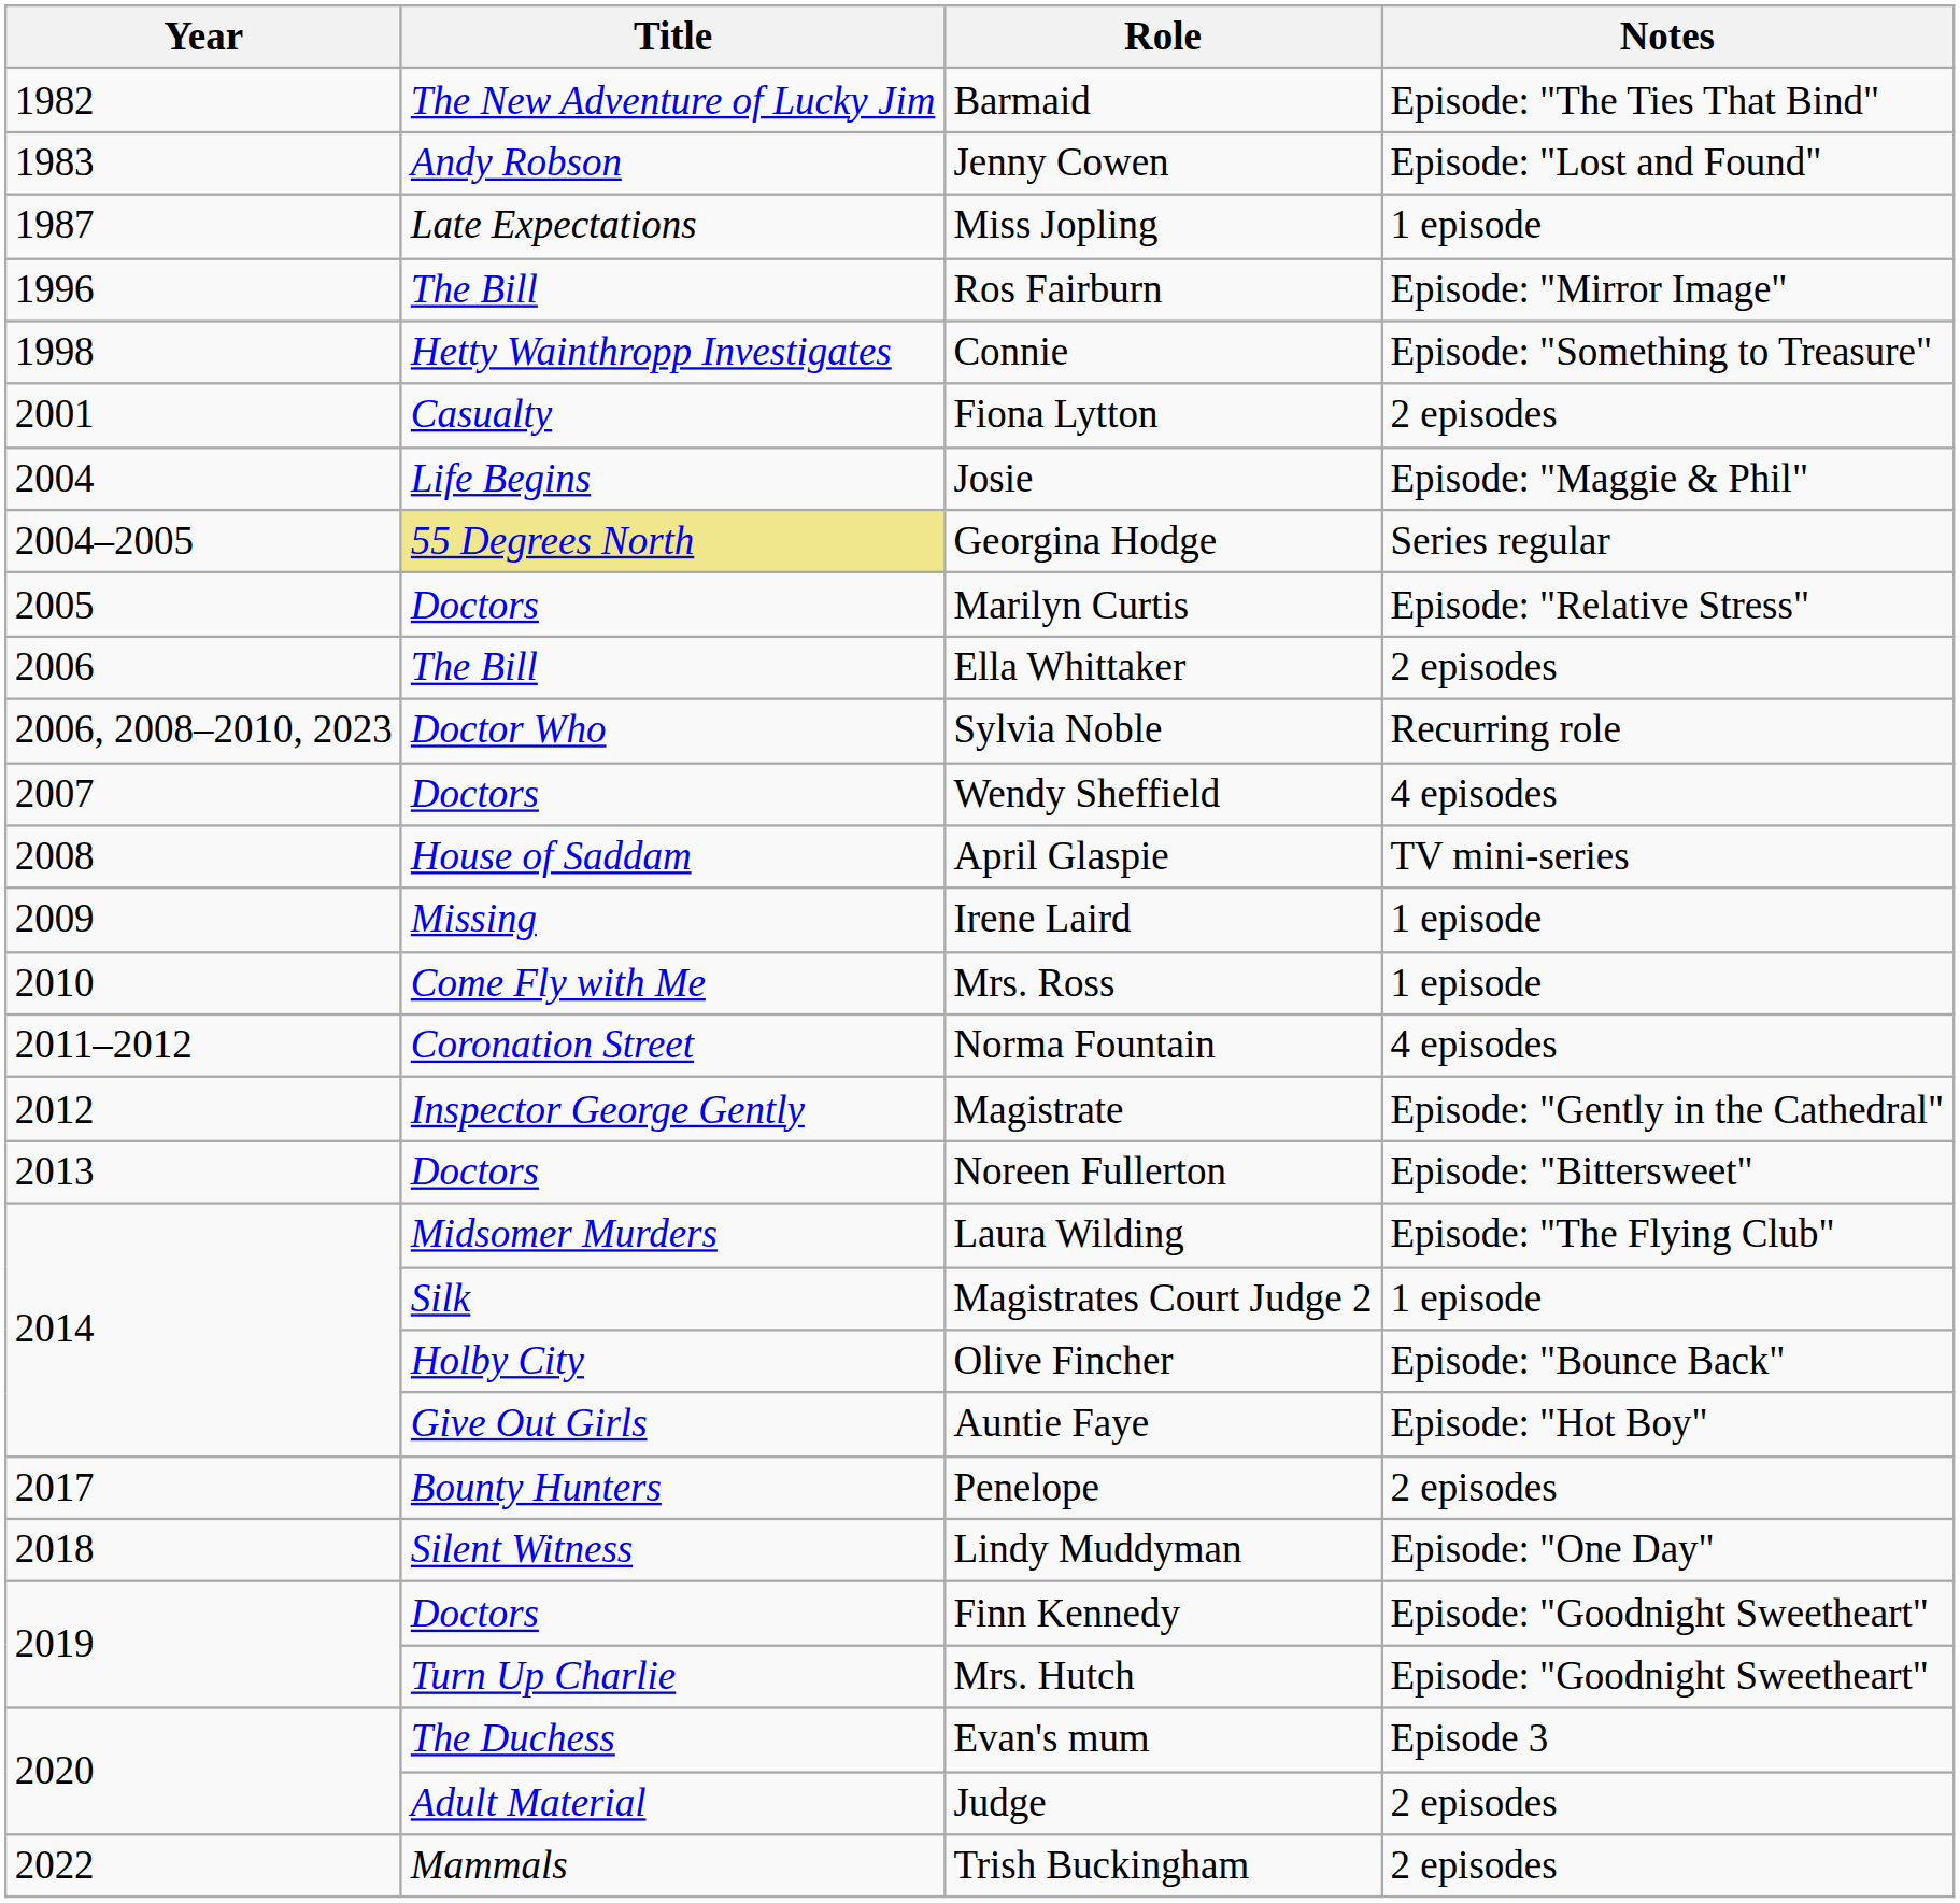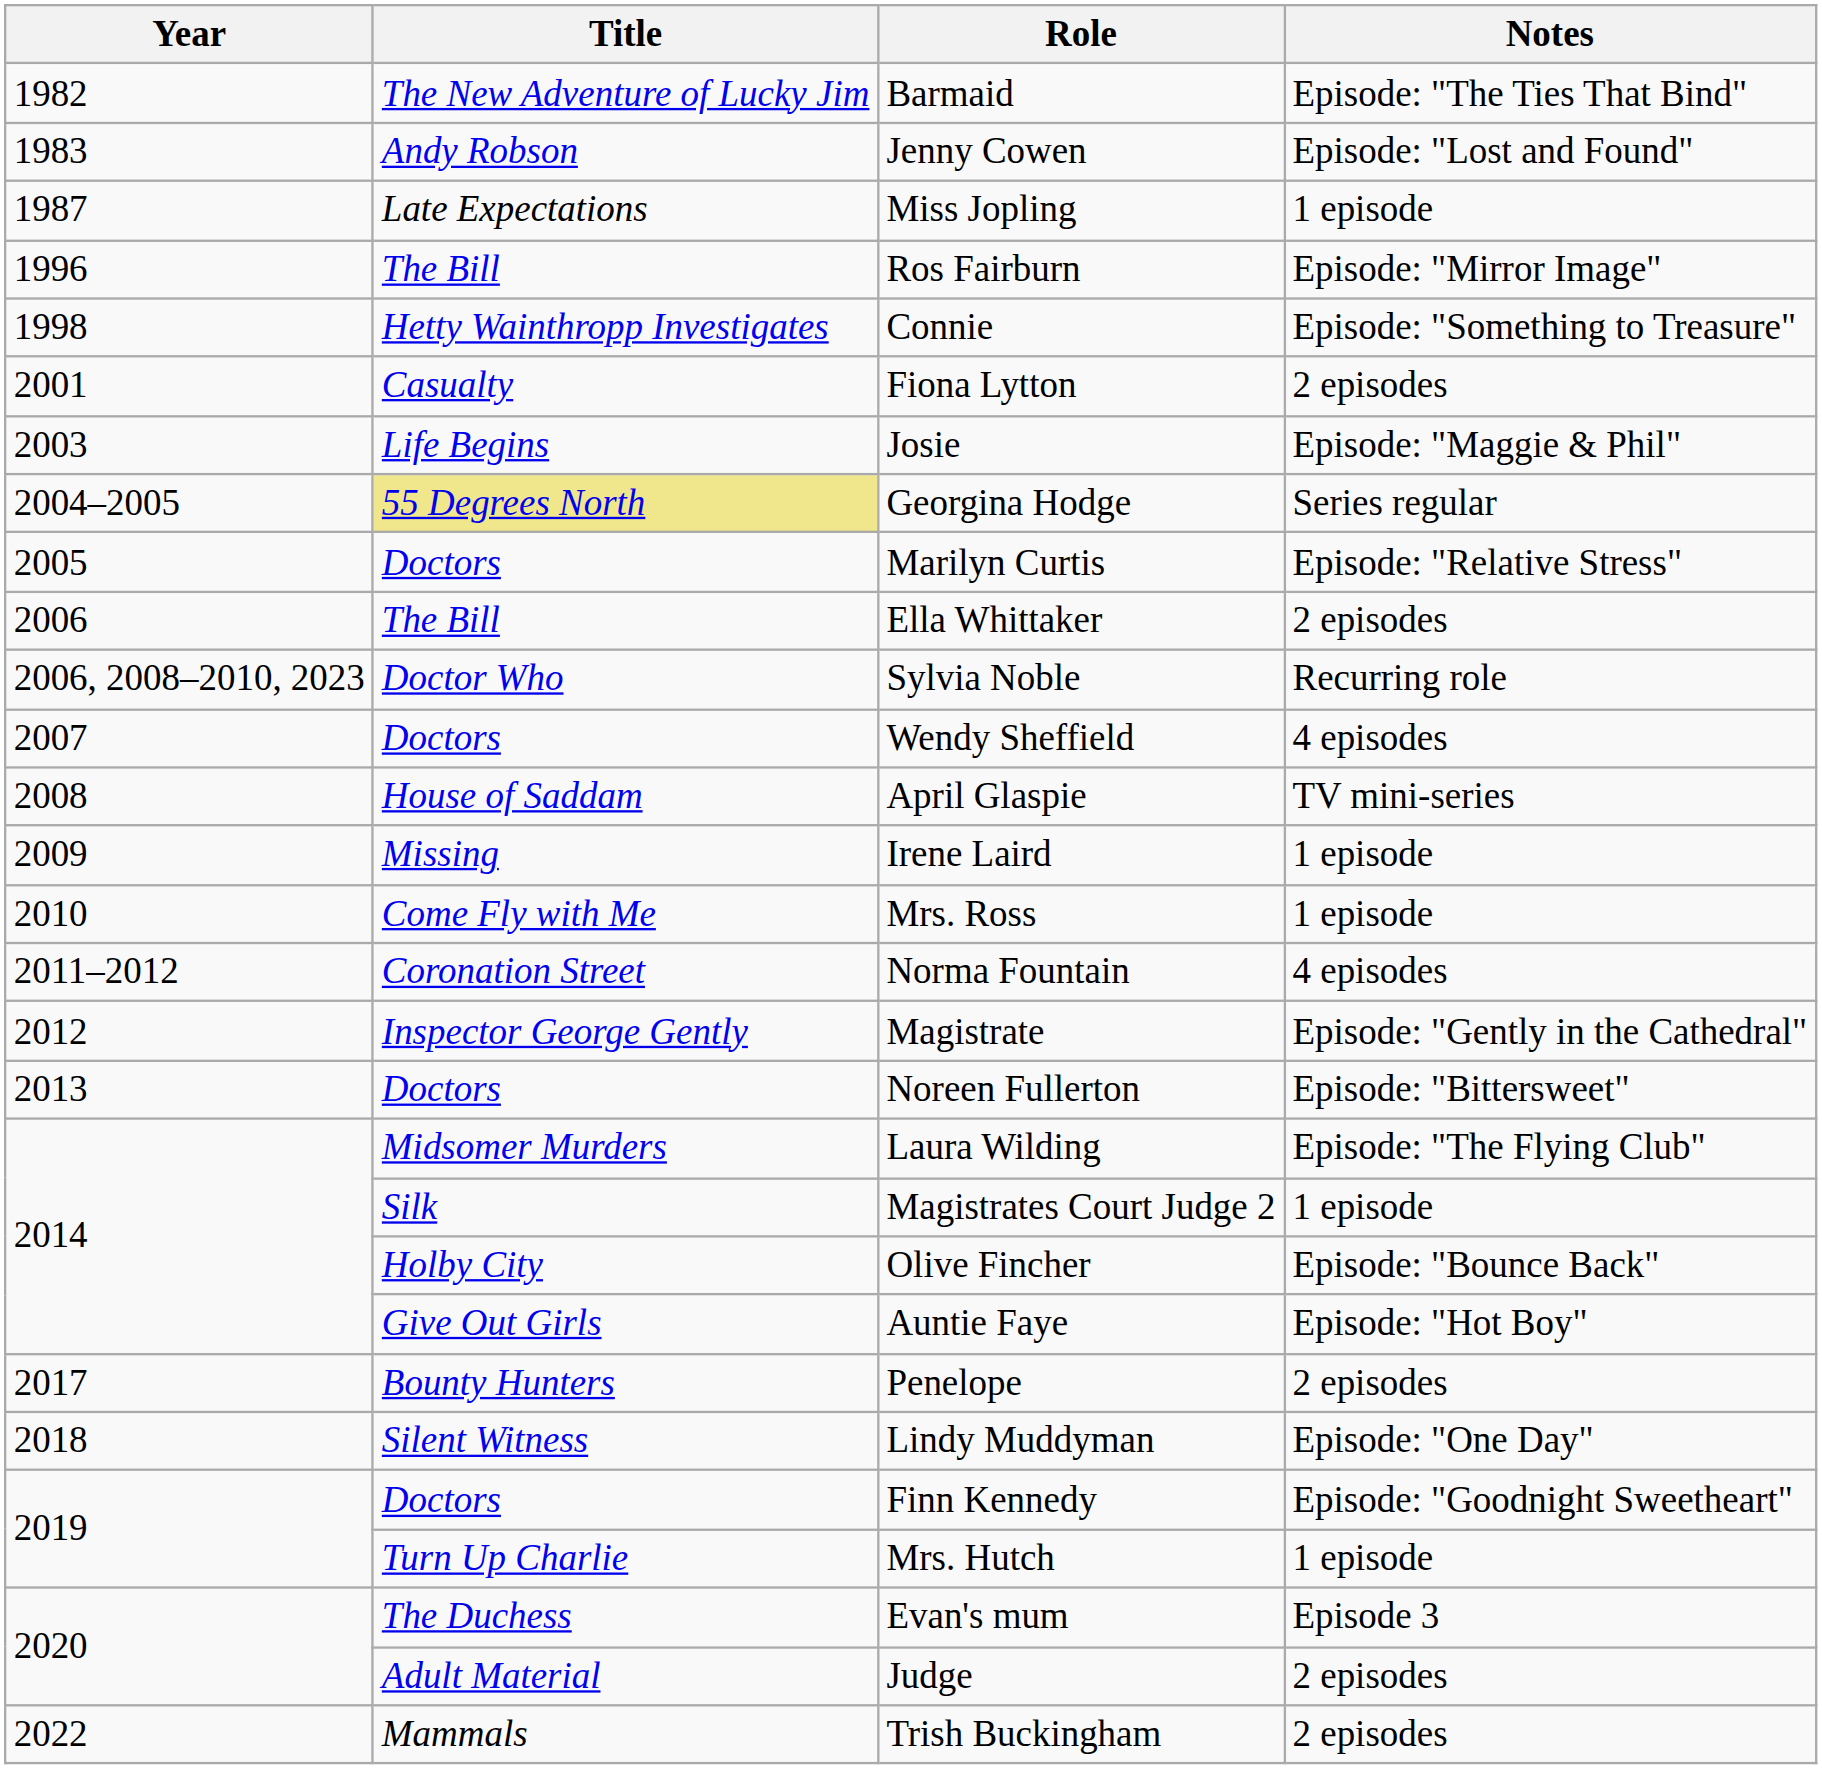Josie | Year: 2004 -> 2003
Mrs. Hutch | Notes: Episode: "Goodnight Sweetheart" -> 1 episode
